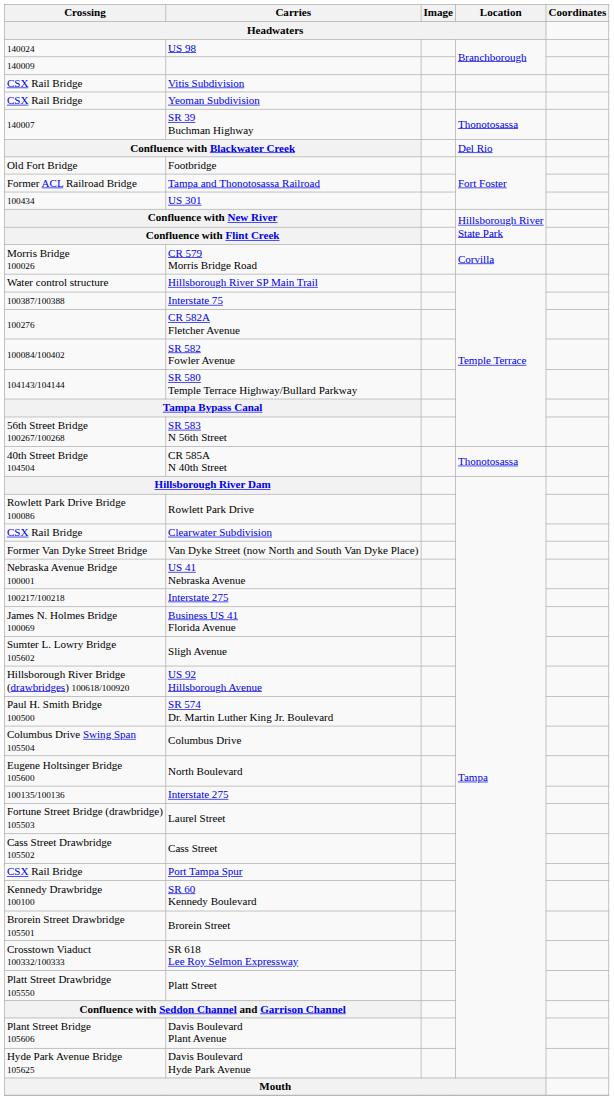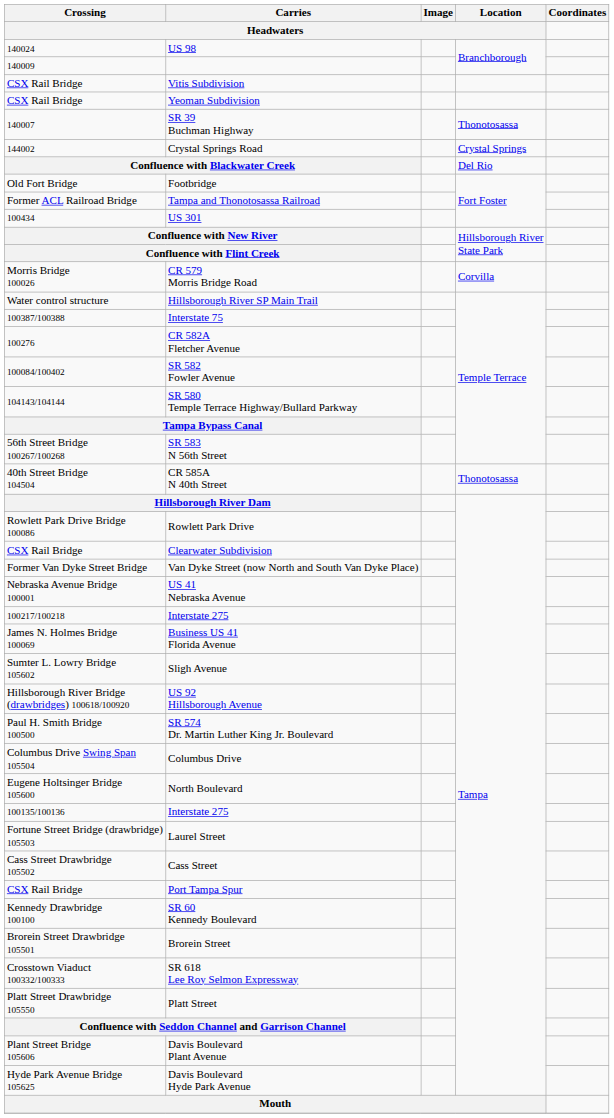+ row: 144002 | Crystal Springs Road | Crystal Springs
